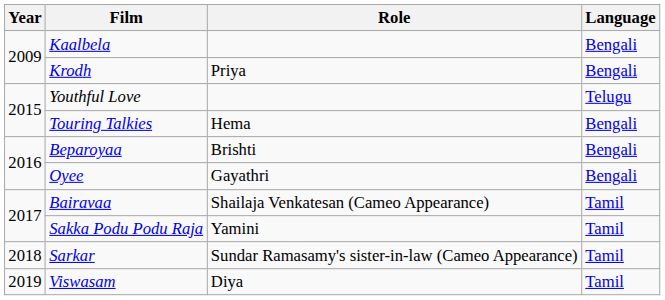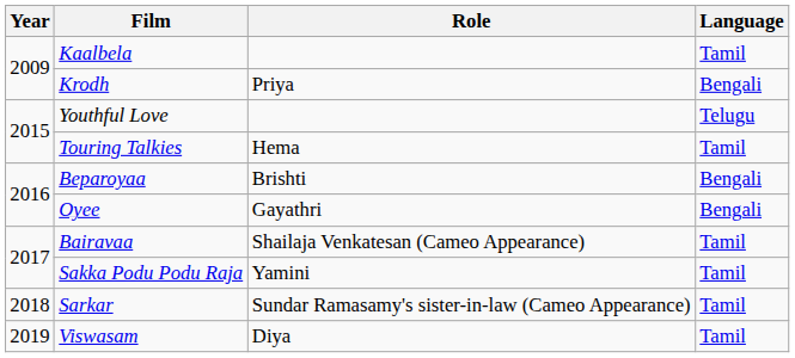Kaalbela | Language: Bengali -> Tamil
Touring Talkies | Language: Bengali -> Tamil
